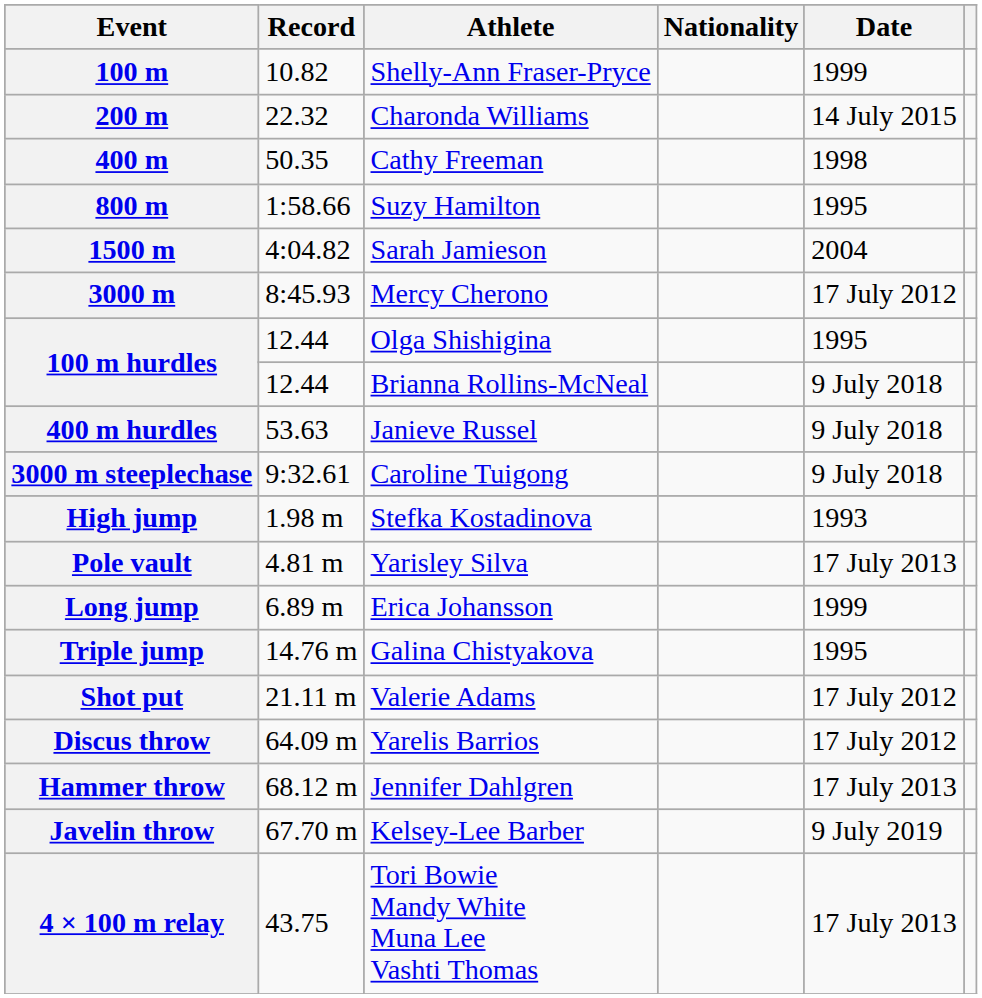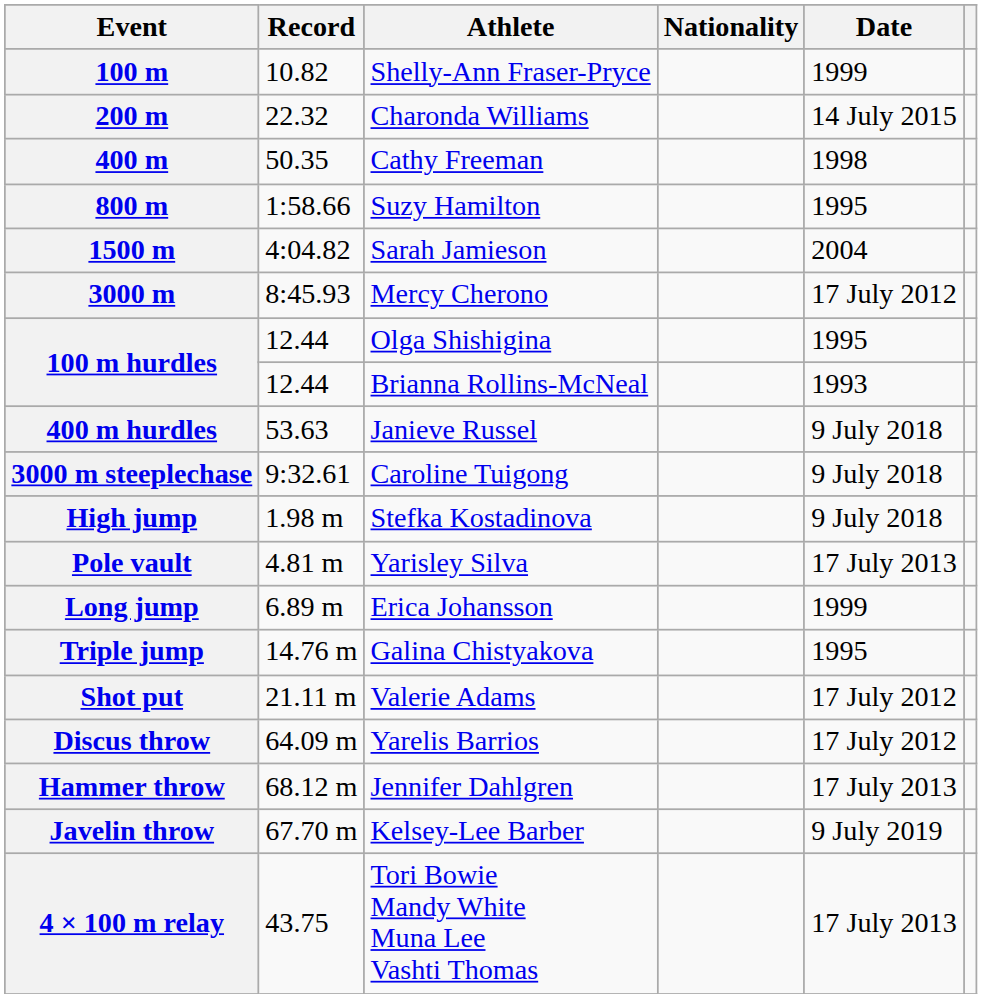100 m hurdles / Brianna Rollins-McNeal | Date: 9 July 2018 -> 1993
High jump | Date: 1993 -> 9 July 2018
